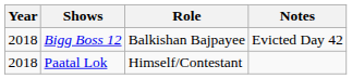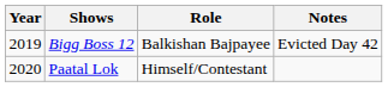Bigg Boss 12 | Year: 2018 -> 2019
Paatal Lok | Year: 2018 -> 2020
